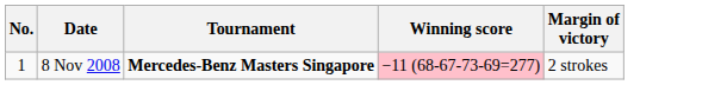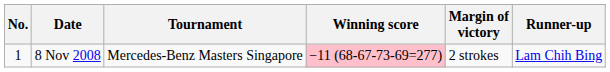+ column: Runner-up | Lam Chih Bing
8 Nov 2008 | Tournament: bold -> normal
